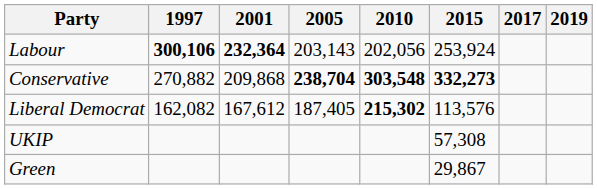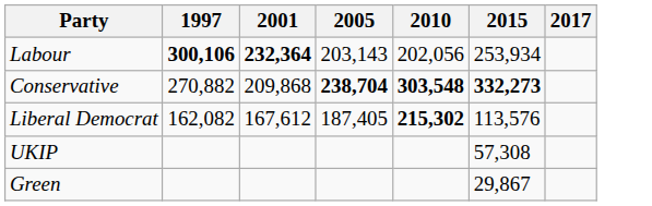- column: 2019
Labour | 2015: 253,924 -> 253,934
